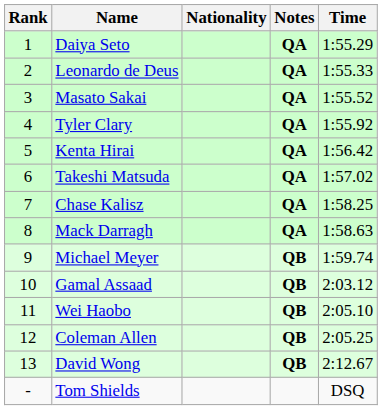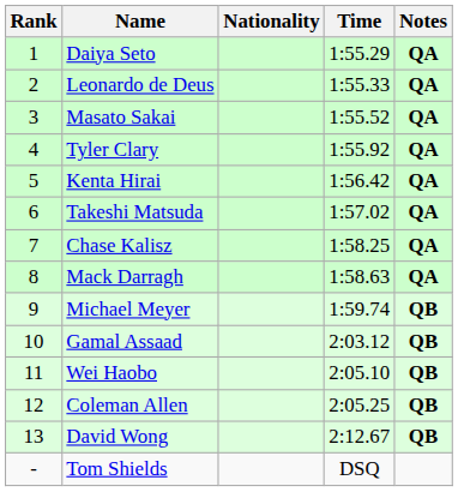columns swapped: Time <-> Notes
